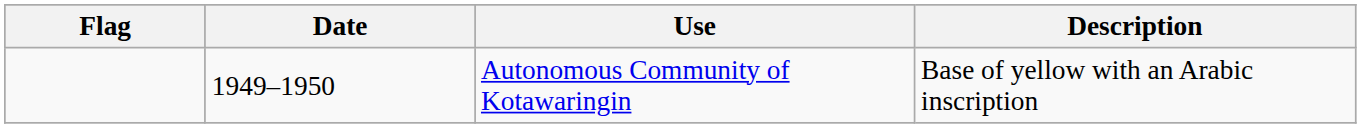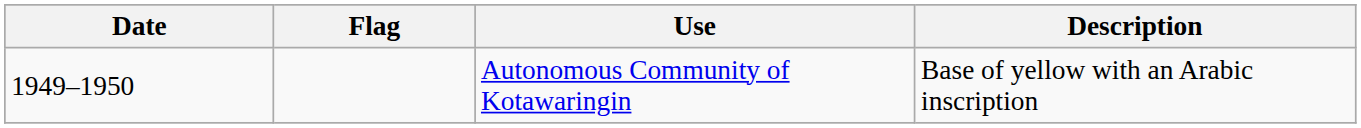columns swapped: Flag <-> Date
